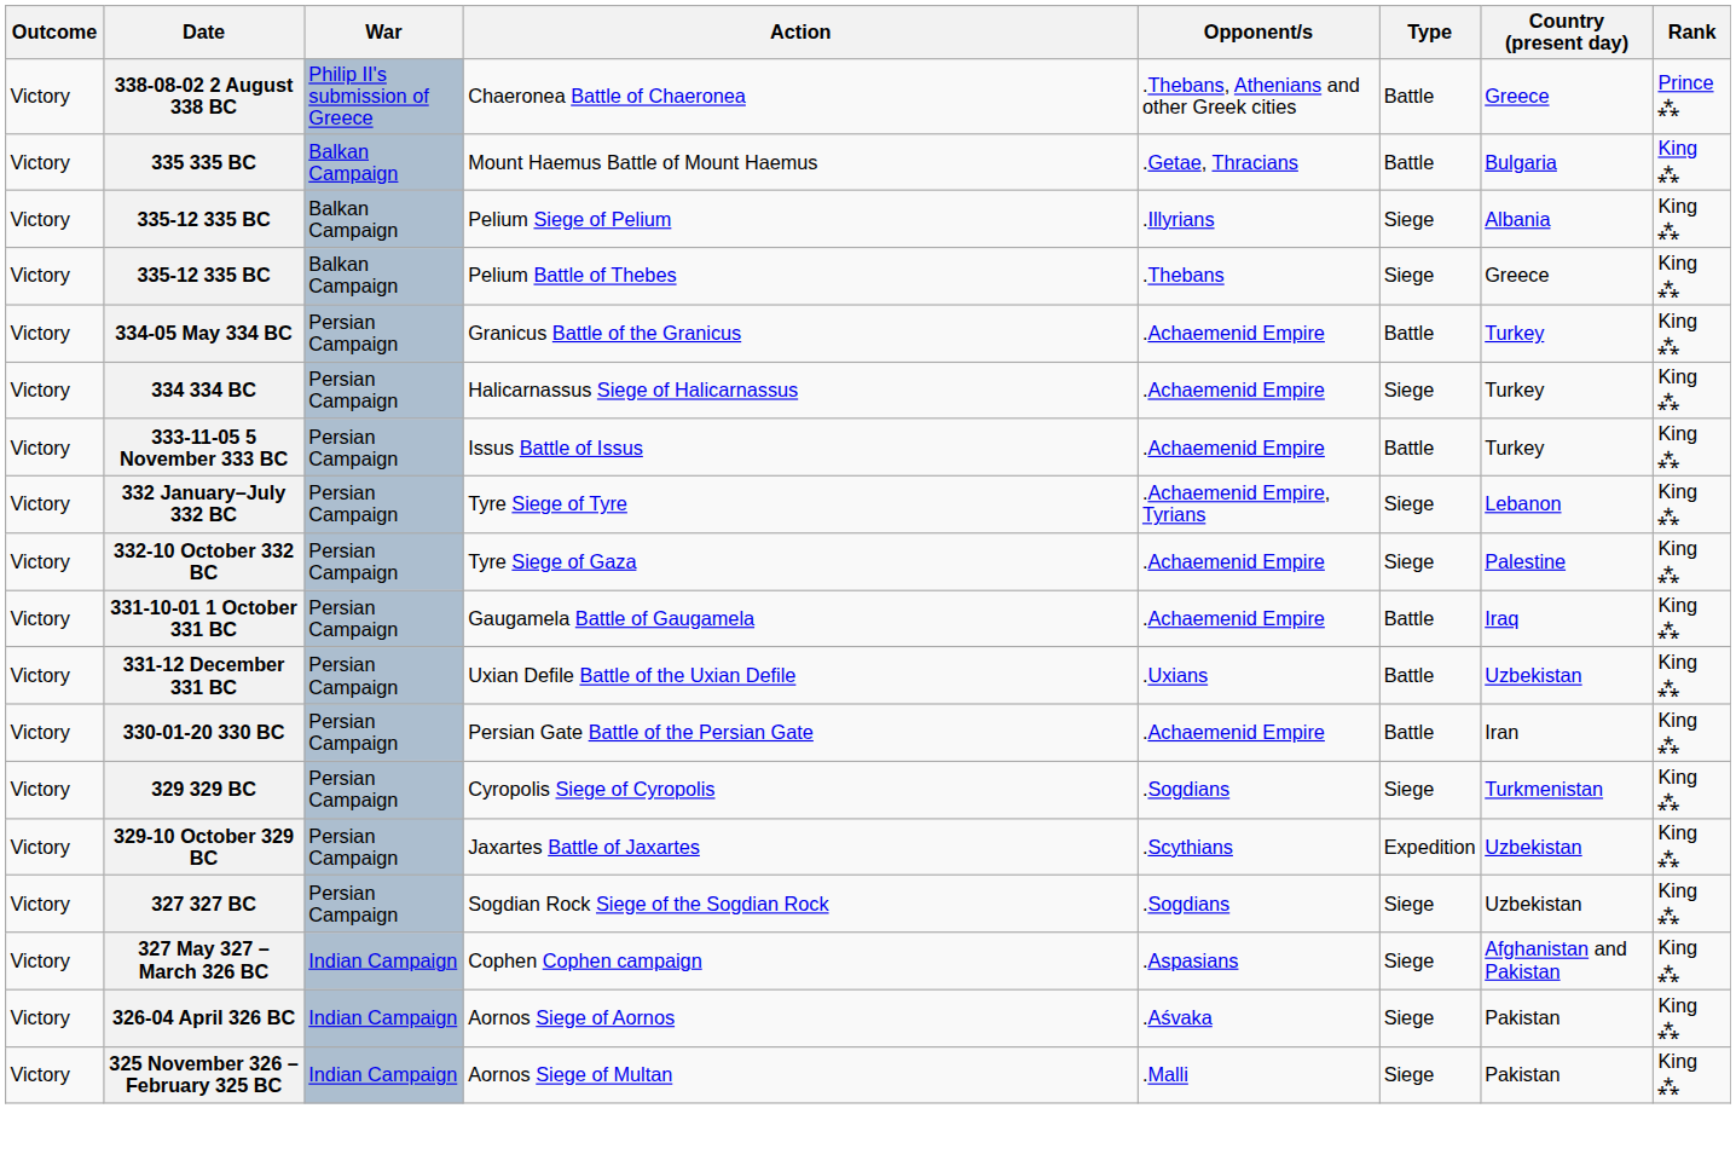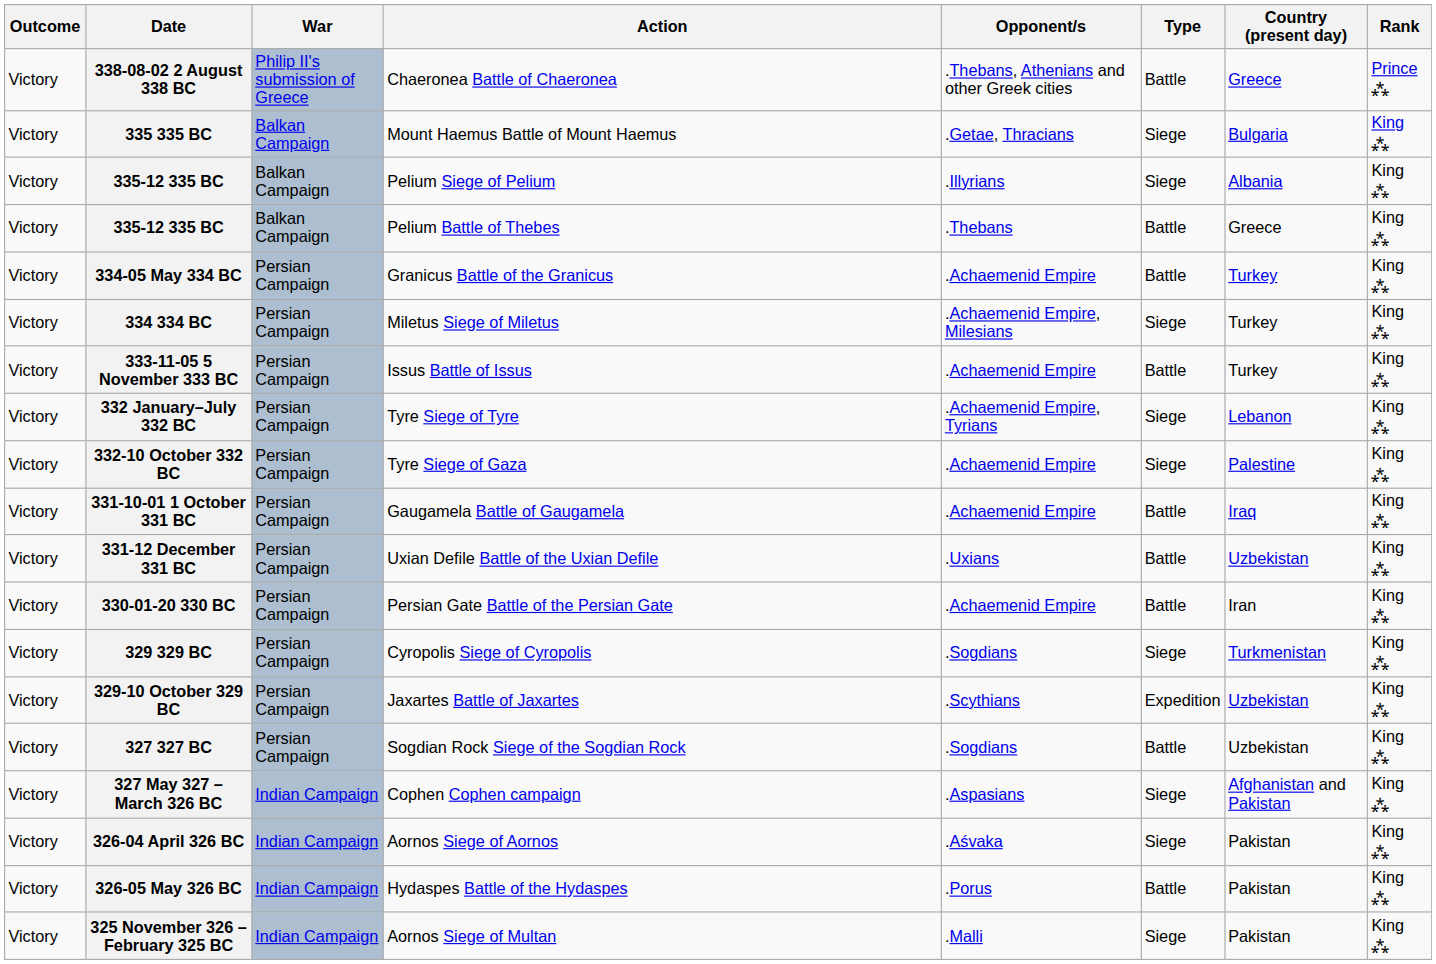335 335 BC | Type: Battle -> Siege
335-12 335 BC / Pelium Battle of Thebes | Type: Siege -> Battle
+ row: Victory | 334 334 BC | Persian Campaign | Miletus Siege of Miletus | .Achaemenid Empire, Milesians | Siege | Turkey | King ⁂
- row: Victory | 334 334 BC | Persian Campaign | Halicarnassus Siege of Halicarnassus | .Achaemenid Empire | Siege | Turkey | King ⁂
327 327 BC | Type: Siege -> Battle
+ row: Victory | 326-05 May 326 BC | Indian Campaign | Hydaspes Battle of the Hydaspes | .Porus | Battle | Pakistan | King ⁂
